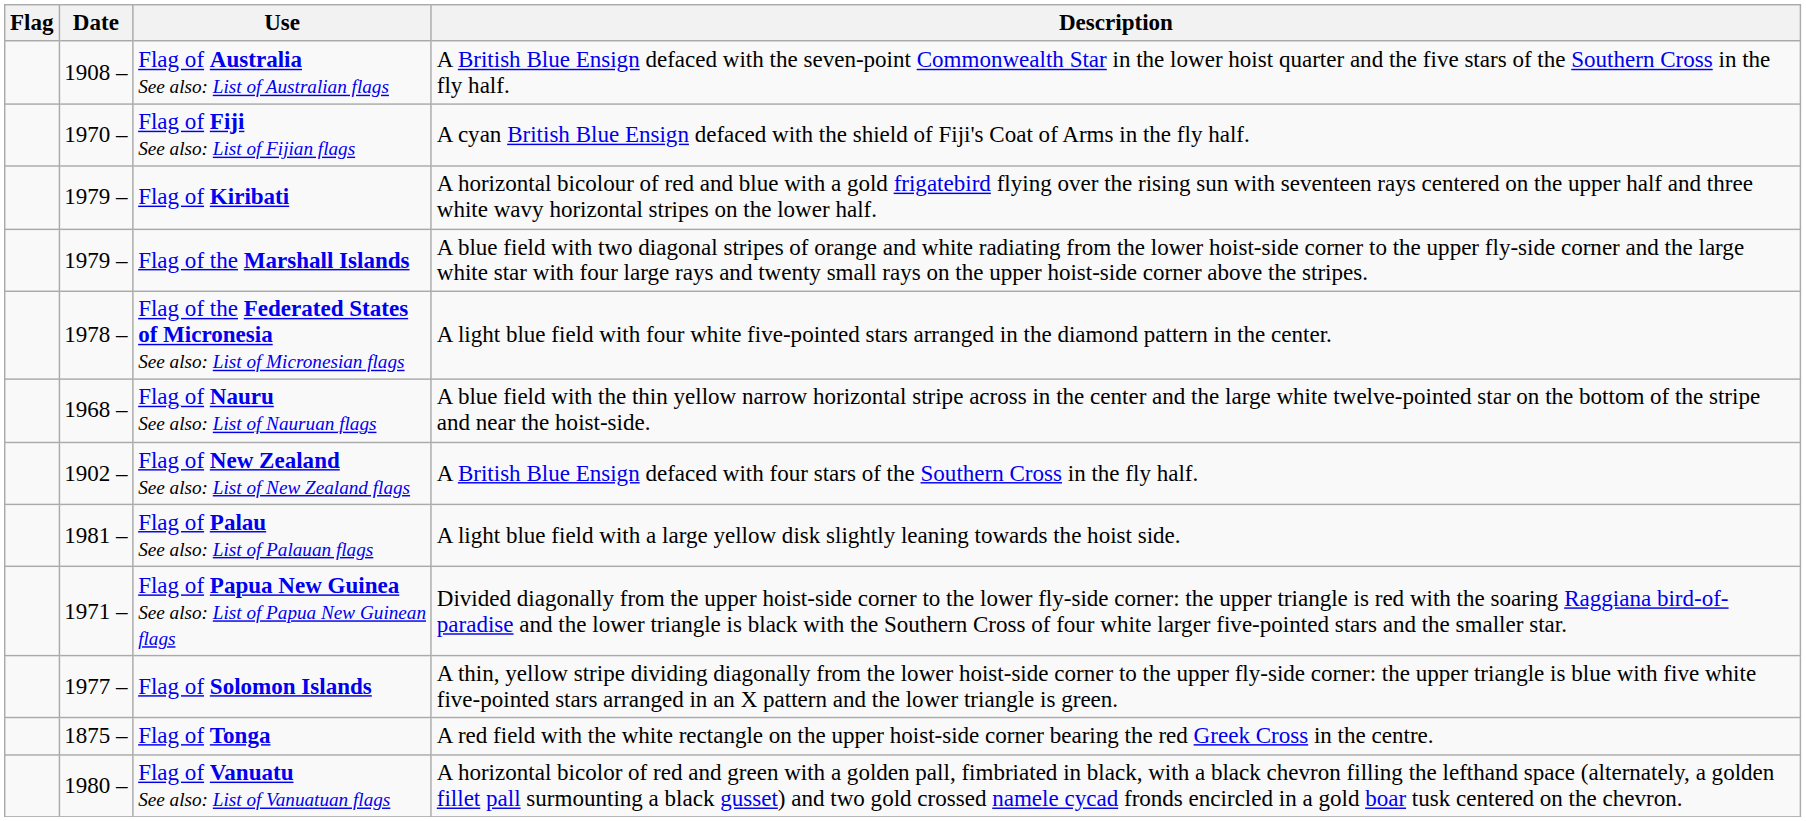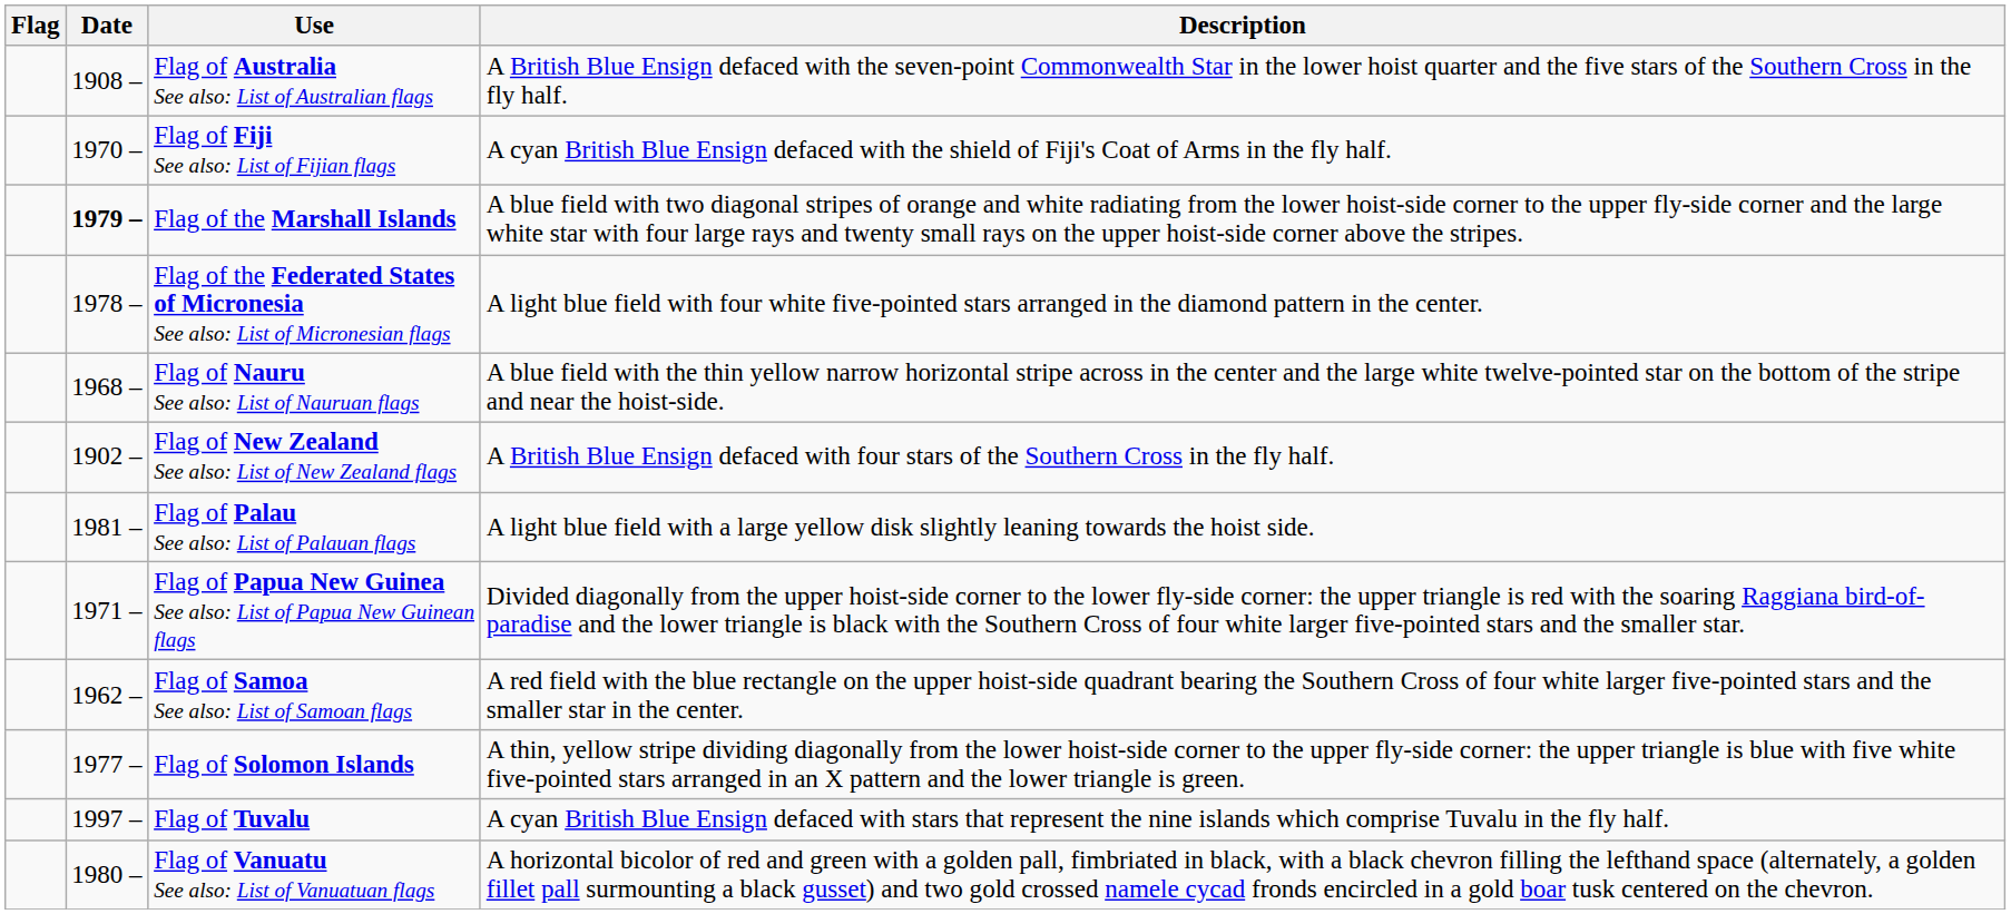- row: 1979 – | Flag of Kiribati | A horizontal bicolour of red and blue with a gold frigatebird flying over the rising sun with seventeen rays centered on the upper half and three white wavy horizontal stripes on the lower half.
Flag of the Marshall Islands | Date: normal -> bold
+ row: 1962 – | Flag of Samoa See also: List of Samoan flags | A red field with the blue rectangle on the upper hoist-side quadrant bearing the Southern Cross of four white larger five-pointed stars and the smaller star in the center.
- row: 1875 – | Flag of Tonga | A red field with the white rectangle on the upper hoist-side corner bearing the red Greek Cross in the centre.
+ row: 1997 – | Flag of Tuvalu | A cyan British Blue Ensign defaced with stars that represent the nine islands which comprise Tuvalu in the fly half.
